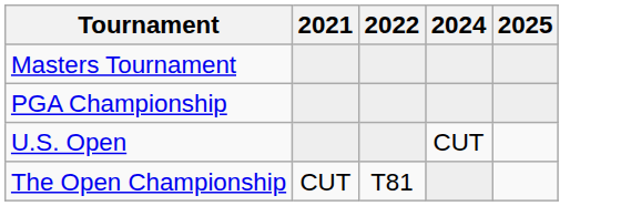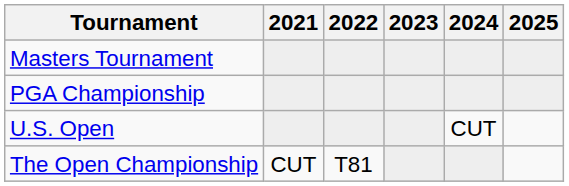+ column: 2023
